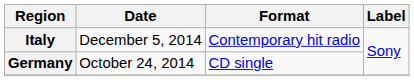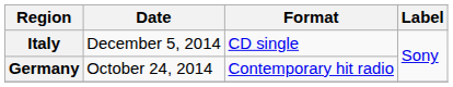Italy | Format: Contemporary hit radio -> CD single
Germany | Format: CD single -> Contemporary hit radio
